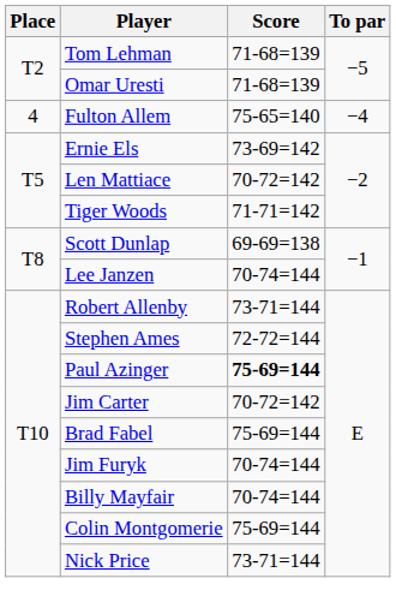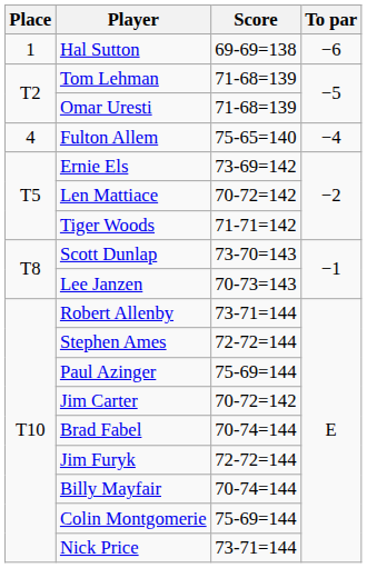+ row: 1 | Hal Sutton | 69-69=138 | −6
Scott Dunlap | Score: 69-69=138 -> 73-70=143
Lee Janzen | Score: 70-74=144 -> 70-73=143
Paul Azinger | Score: bold -> normal
Brad Fabel | Score: 75-69=144 -> 70-74=144
Jim Furyk | Score: 70-74=144 -> 72-72=144
